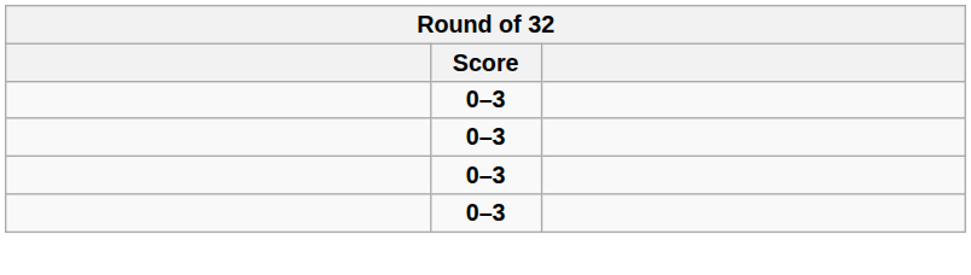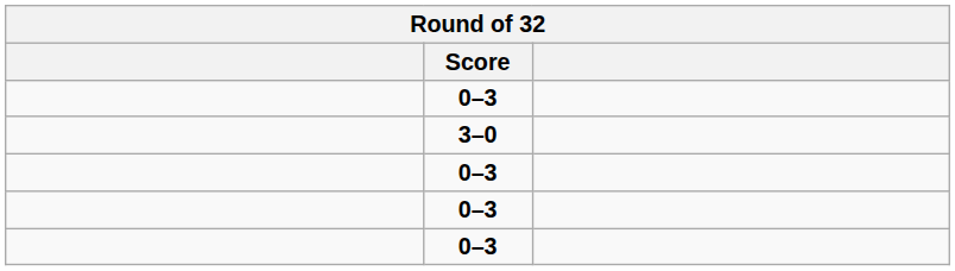+ row: 3–0
